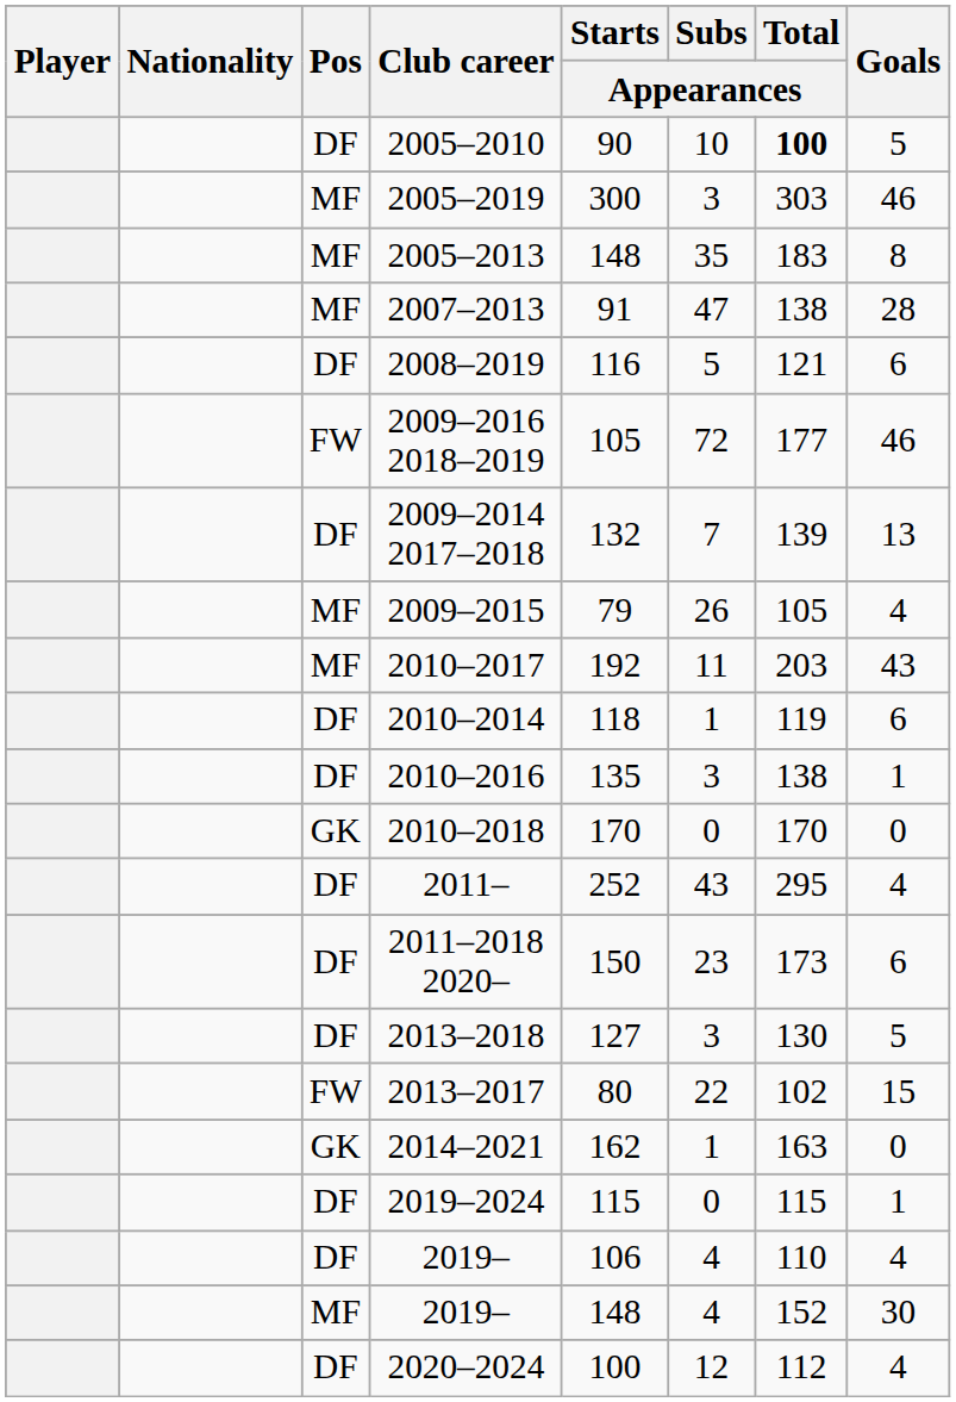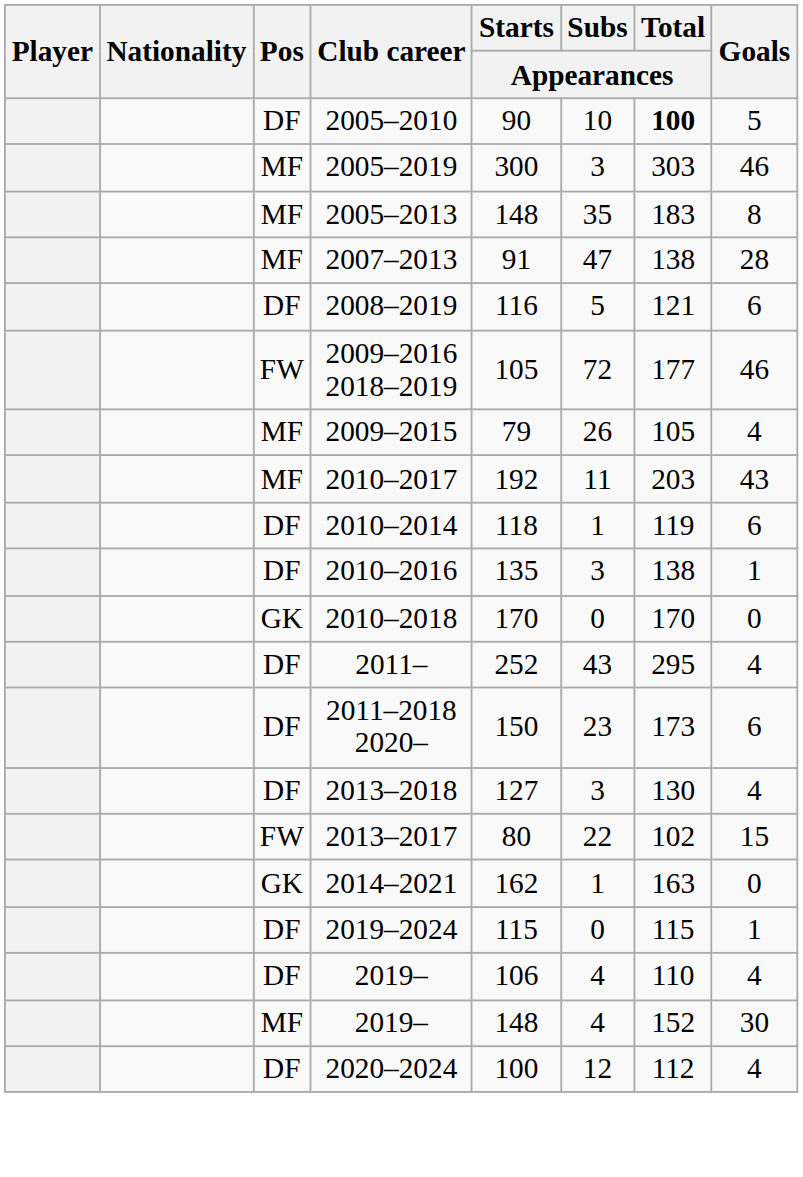- row: DF | 2009–2014 2017–2018 | 132 | 7 | 139 | 13
2013–2018 | Goals: 5 -> 4
